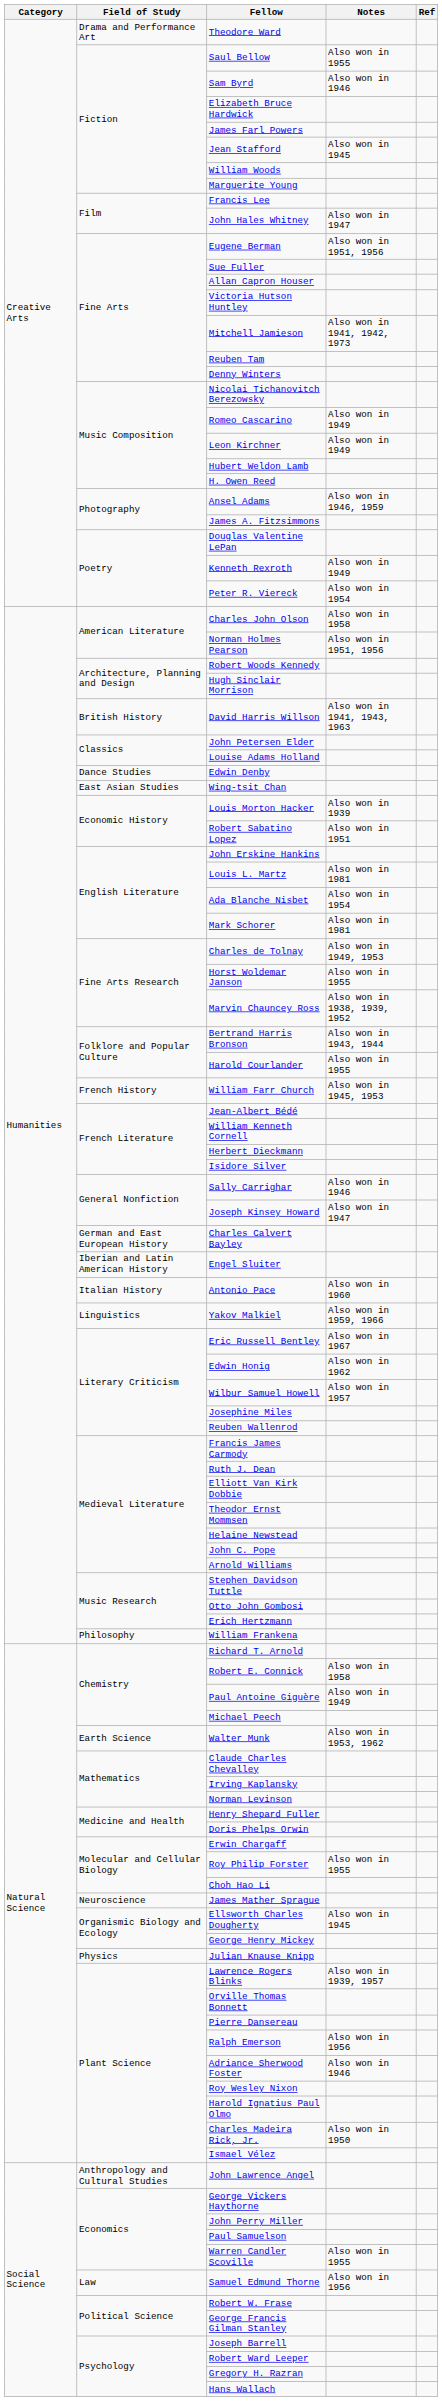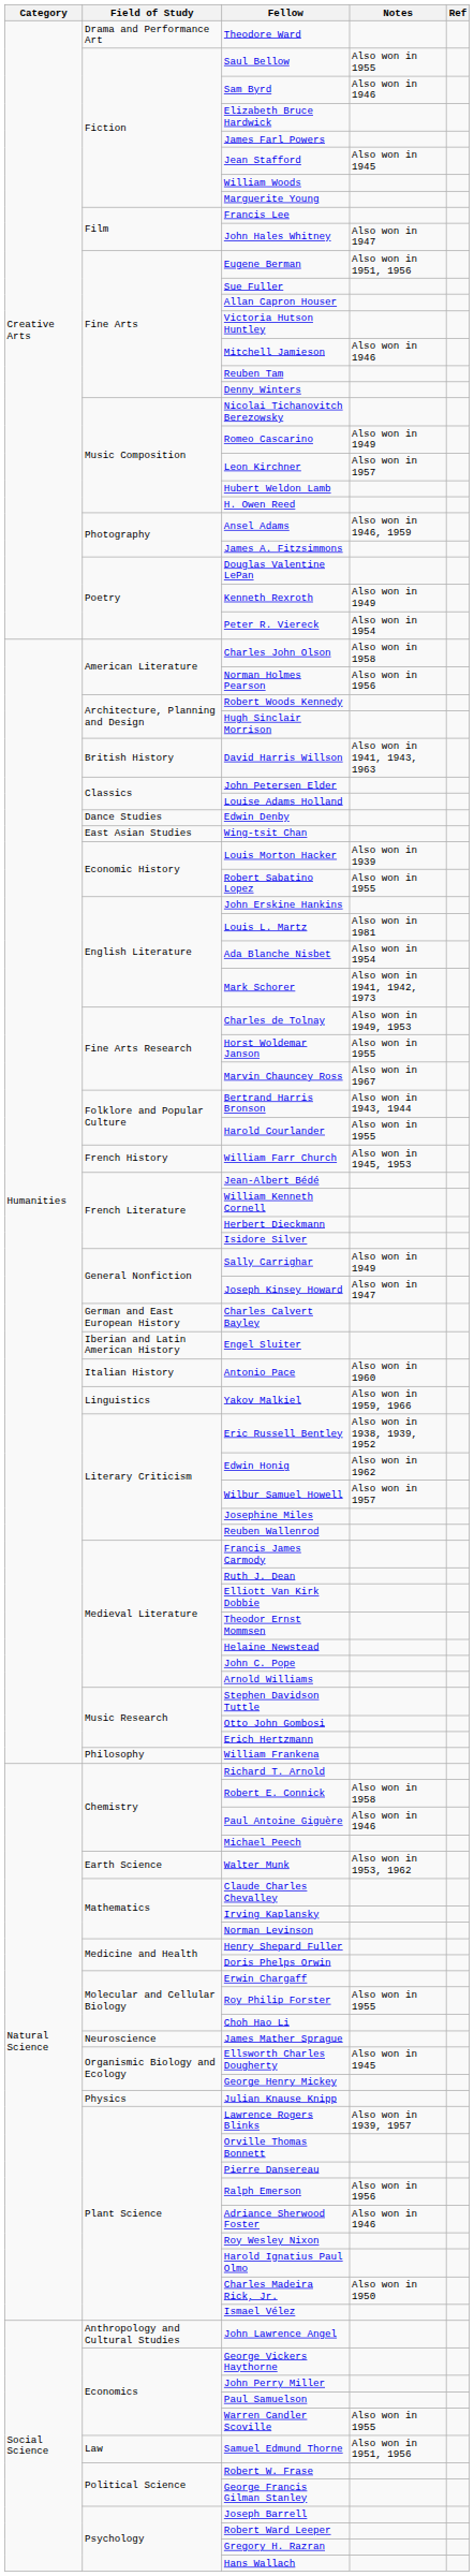Mitchell Jamieson | Notes: Also won in 1941, 1942, 1973 -> Also won in 1946
Leon Kirchner | Notes: Also won in 1949 -> Also won in 1957
Norman Holmes Pearson | Notes: Also won in 1951, 1956 -> Also won in 1956
Robert Sabatino Lopez | Notes: Also won in 1951 -> Also won in 1955
Mark Schorer | Notes: Also won in 1981 -> Also won in 1941, 1942, 1973
Marvin Chauncey Ross | Notes: Also won in 1938, 1939, 1952 -> Also won in 1967
Sally Carrighar | Notes: Also won in 1946 -> Also won in 1949
Eric Russell Bentley | Notes: Also won in 1967 -> Also won in 1938, 1939, 1952
Paul Antoine Giguère | Notes: Also won in 1949 -> Also won in 1946
Samuel Edmund Thorne | Notes: Also won in 1956 -> Also won in 1951, 1956
